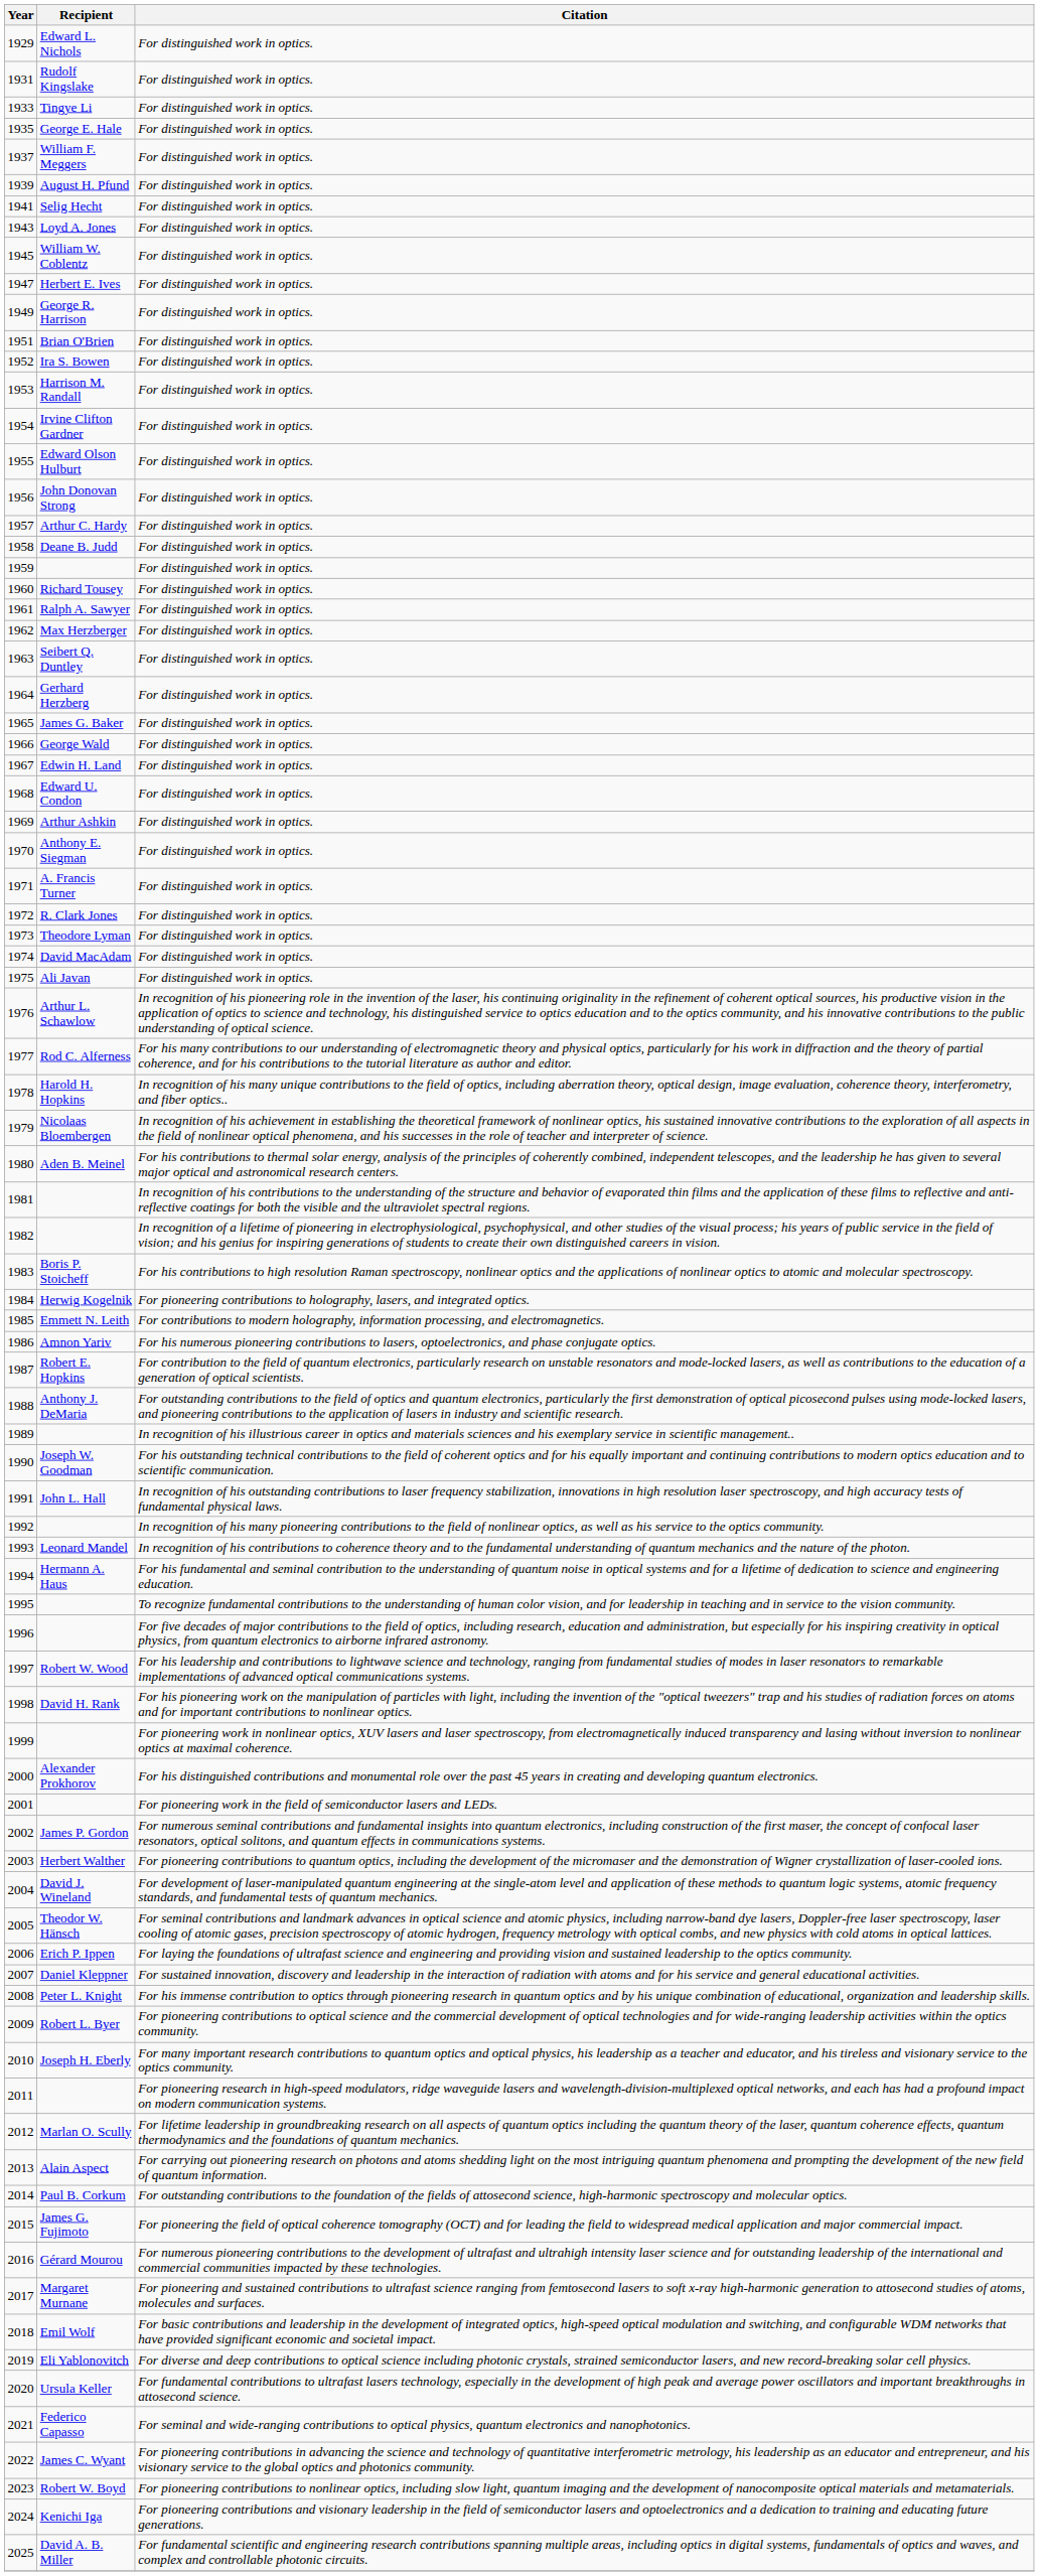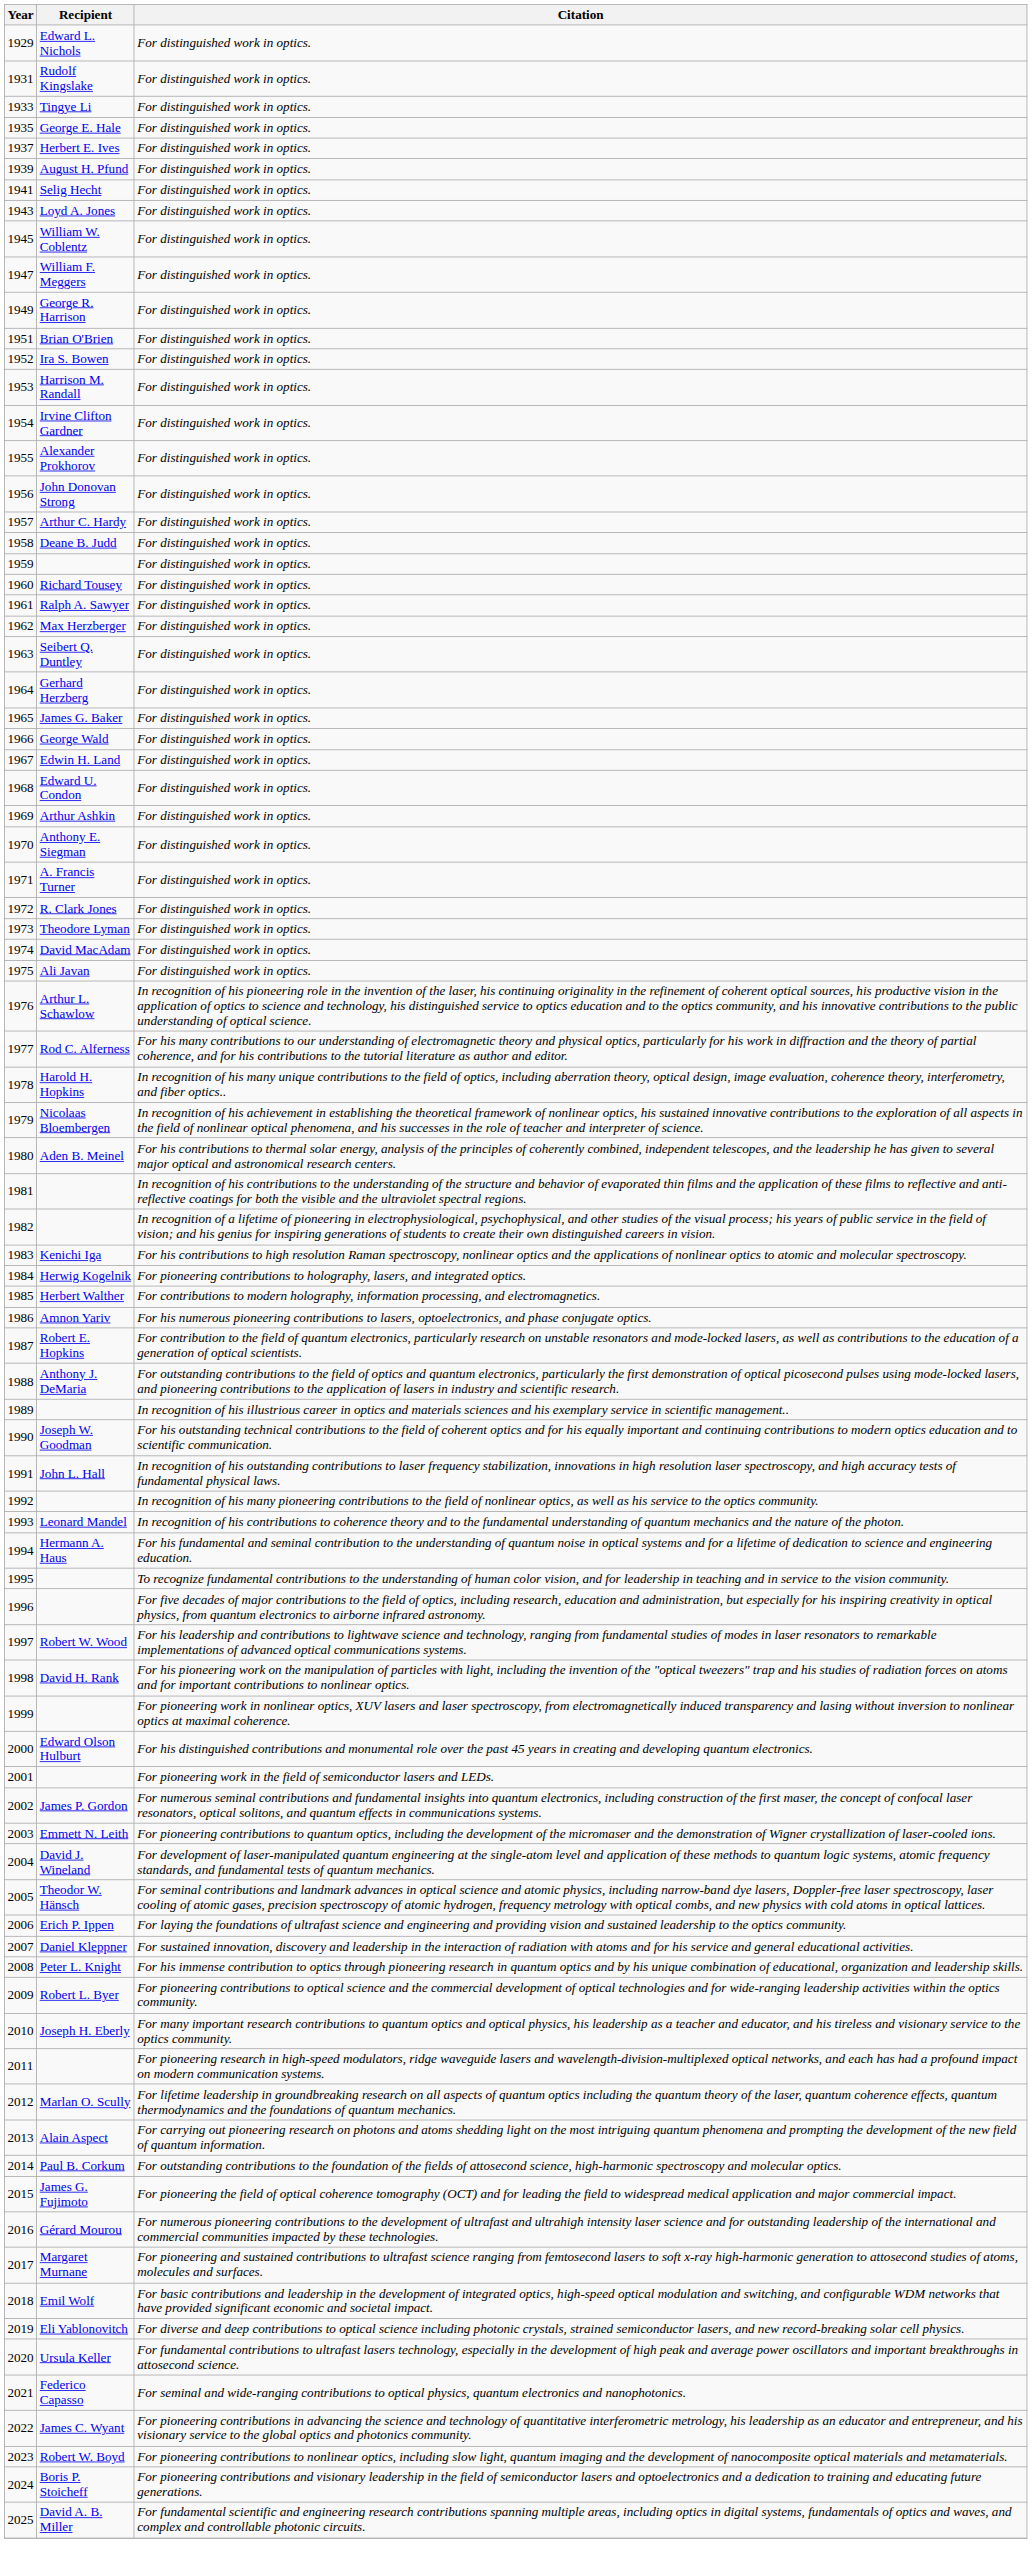1937 | Recipient: William F. Meggers -> Herbert E. Ives
1947 | Recipient: Herbert E. Ives -> William F. Meggers
1955 | Recipient: Edward Olson Hulburt -> Alexander Prokhorov
1983 | Recipient: Boris P. Stoicheff -> Kenichi Iga
1985 | Recipient: Emmett N. Leith -> Herbert Walther
2000 | Recipient: Alexander Prokhorov -> Edward Olson Hulburt
2003 | Recipient: Herbert Walther -> Emmett N. Leith
2024 | Recipient: Kenichi Iga -> Boris P. Stoicheff
